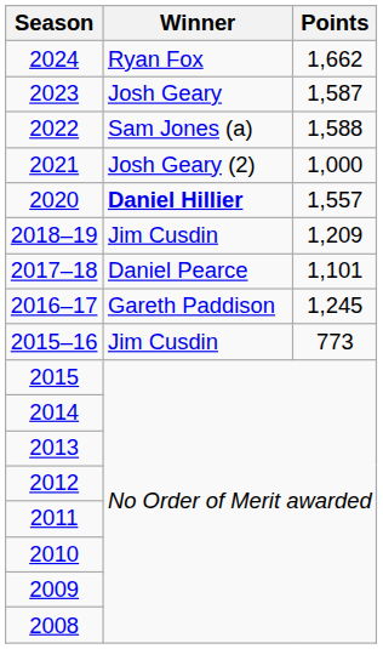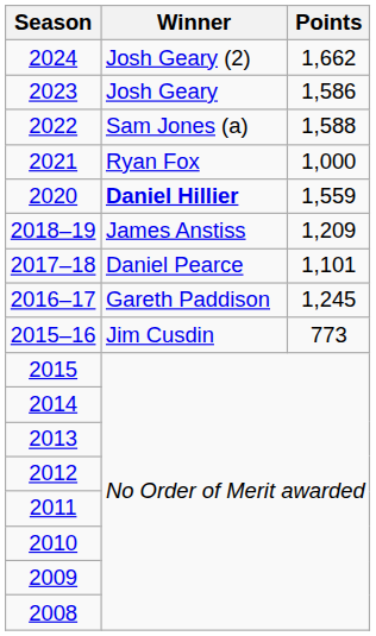2024 | Winner: Ryan Fox -> Josh Geary (2)
2023 | Points: 1,587 -> 1,586
2021 | Winner: Josh Geary (2) -> Ryan Fox
2020 | Points: 1,557 -> 1,559
2018–19 | Winner: Jim Cusdin -> James Anstiss
